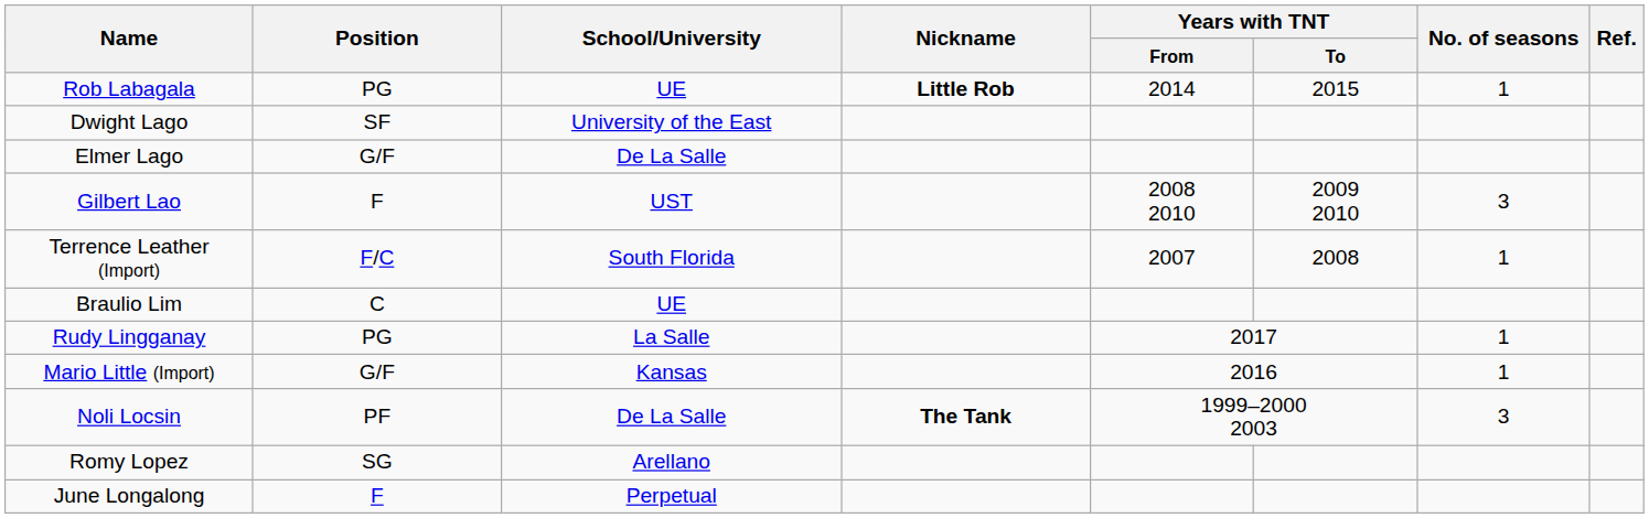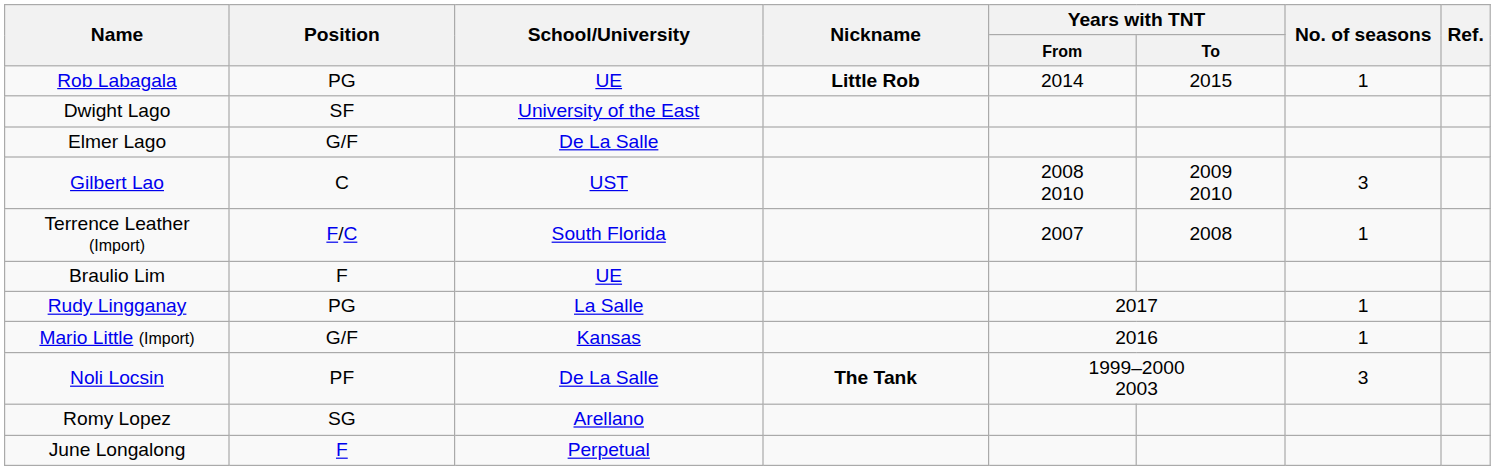Gilbert Lao | Position: F -> C
Braulio Lim | Position: C -> F
